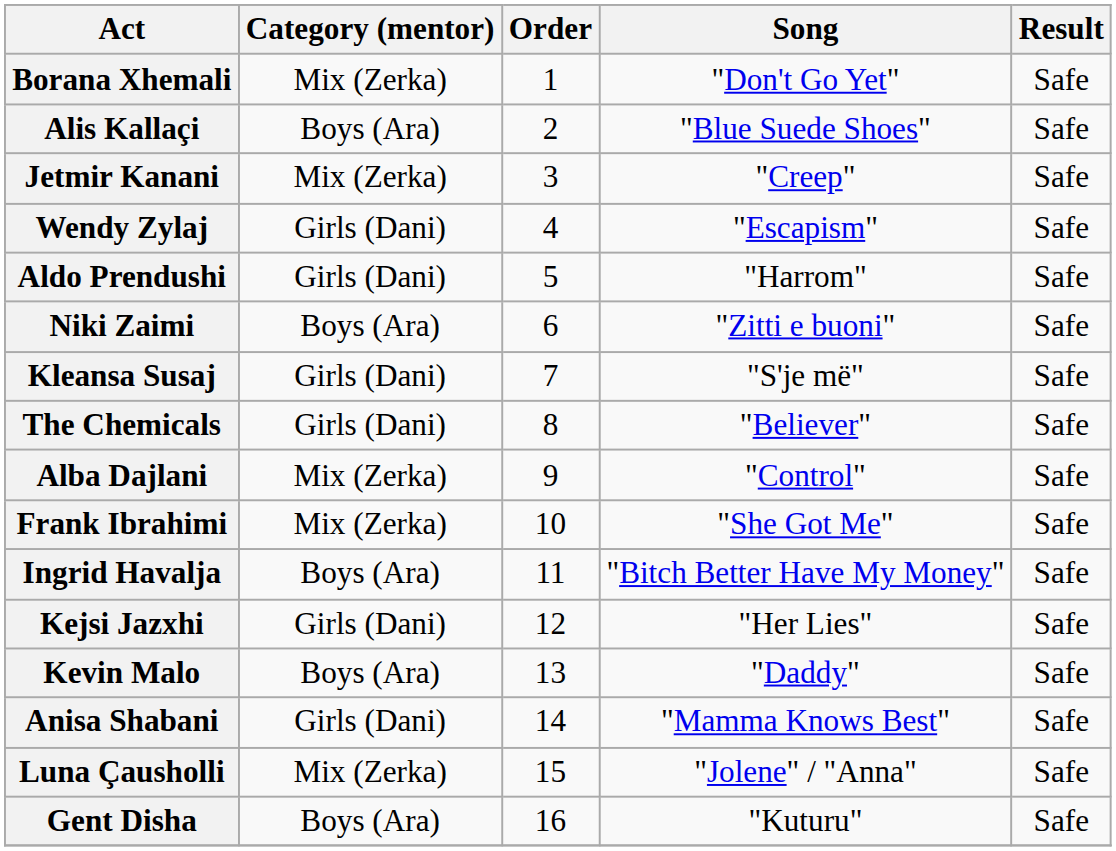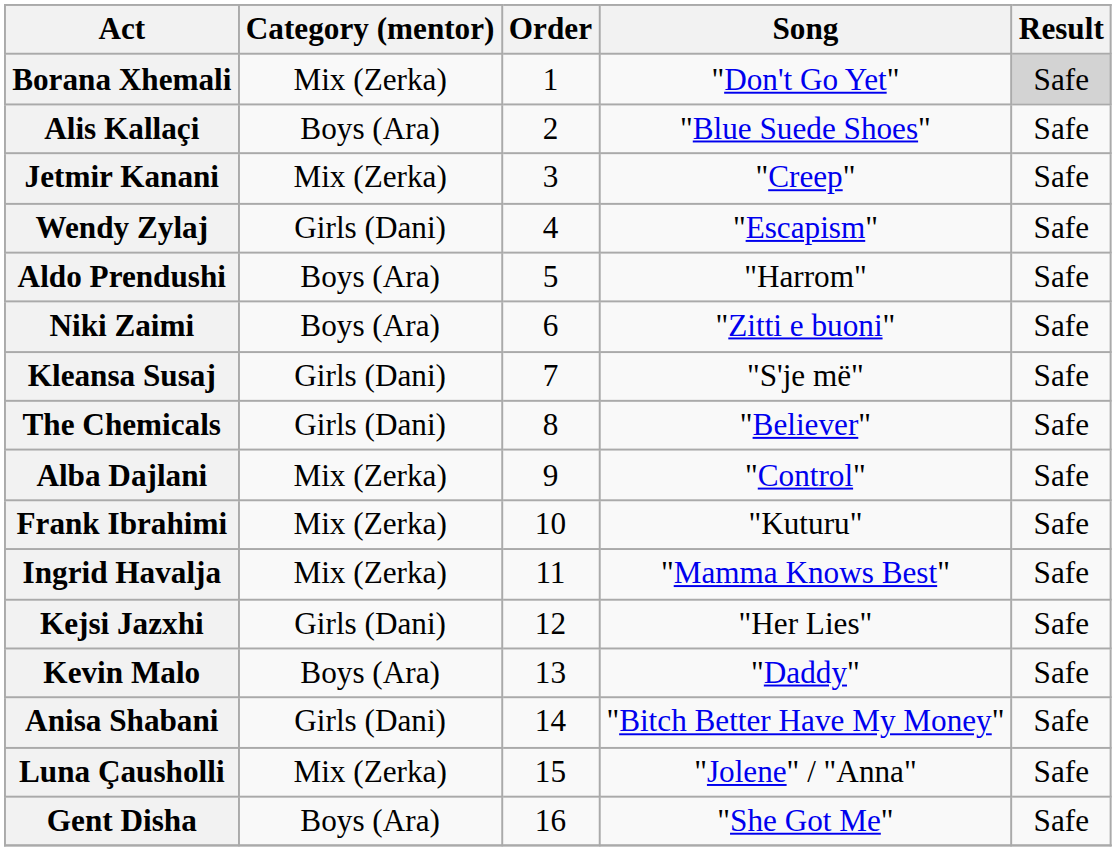Borana Xhemali | Result: no background -> lightgrey background
Aldo Prendushi | Category (mentor): Girls (Dani) -> Boys (Ara)
Frank Ibrahimi | Song: "She Got Me" -> "Kuturu"
Ingrid Havalja | Category (mentor): Boys (Ara) -> Mix (Zerka)
Ingrid Havalja | Song: "Bitch Better Have My Money" -> "Mamma Knows Best"
Anisa Shabani | Song: "Mamma Knows Best" -> "Bitch Better Have My Money"
Gent Disha | Song: "Kuturu" -> "She Got Me"
